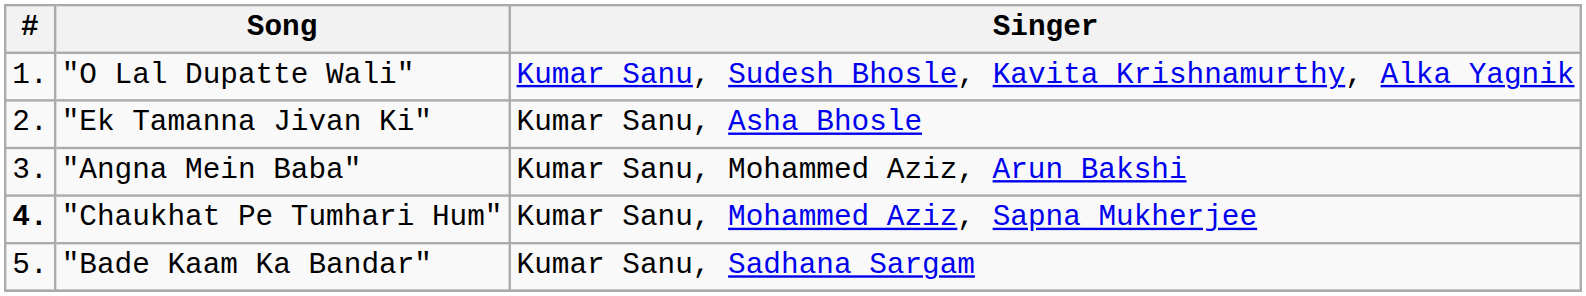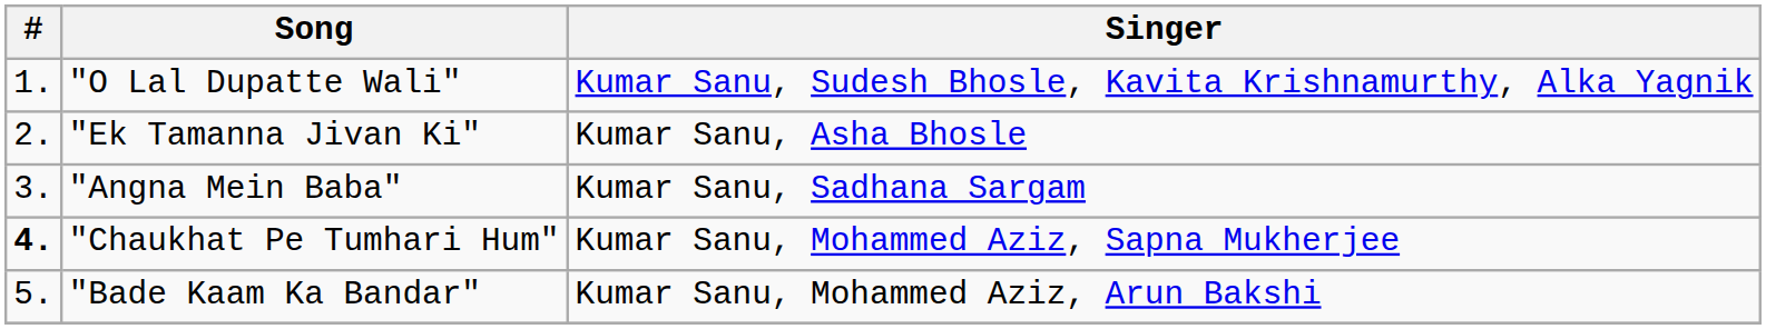"Angna Mein Baba" | Singer: Kumar Sanu, Mohammed Aziz, Arun Bakshi -> Kumar Sanu, Sadhana Sargam
"Bade Kaam Ka Bandar" | Singer: Kumar Sanu, Sadhana Sargam -> Kumar Sanu, Mohammed Aziz, Arun Bakshi
